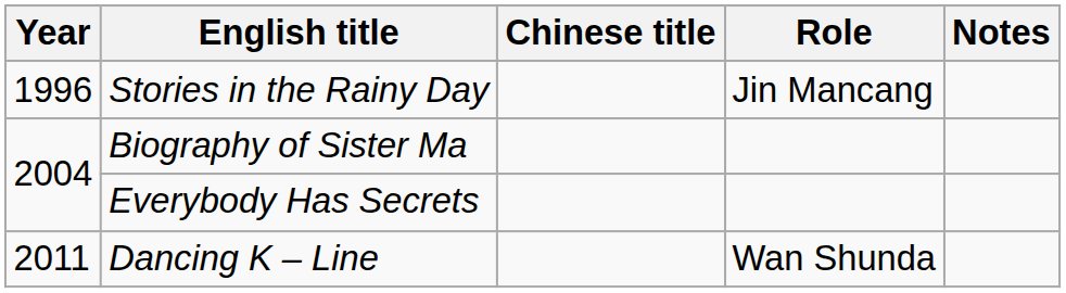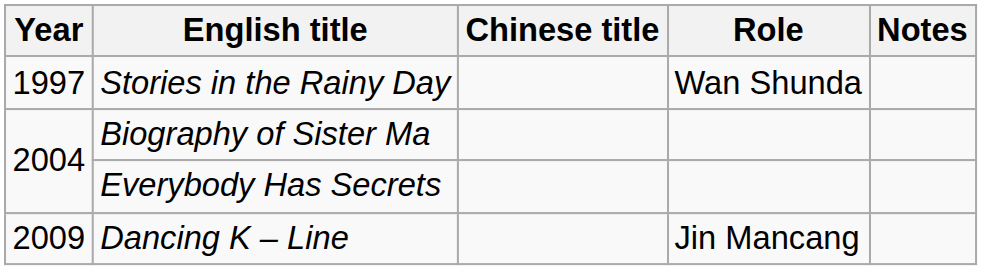Stories in the Rainy Day | Year: 1996 -> 1997
Stories in the Rainy Day | Role: Jin Mancang -> Wan Shunda
Dancing K – Line | Year: 2011 -> 2009
Dancing K – Line | Role: Wan Shunda -> Jin Mancang
